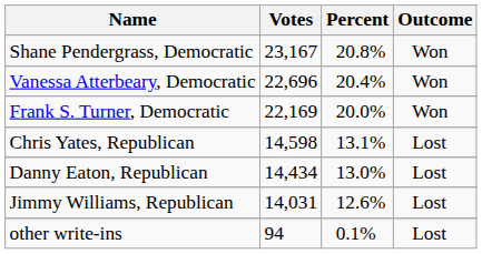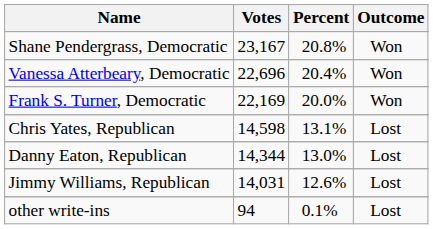Danny Eaton, Republican | Votes: 14,434 -> 14,344
